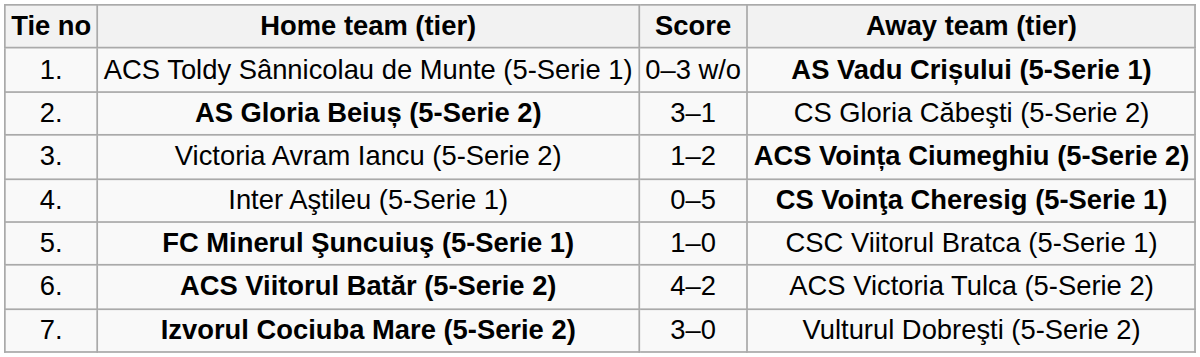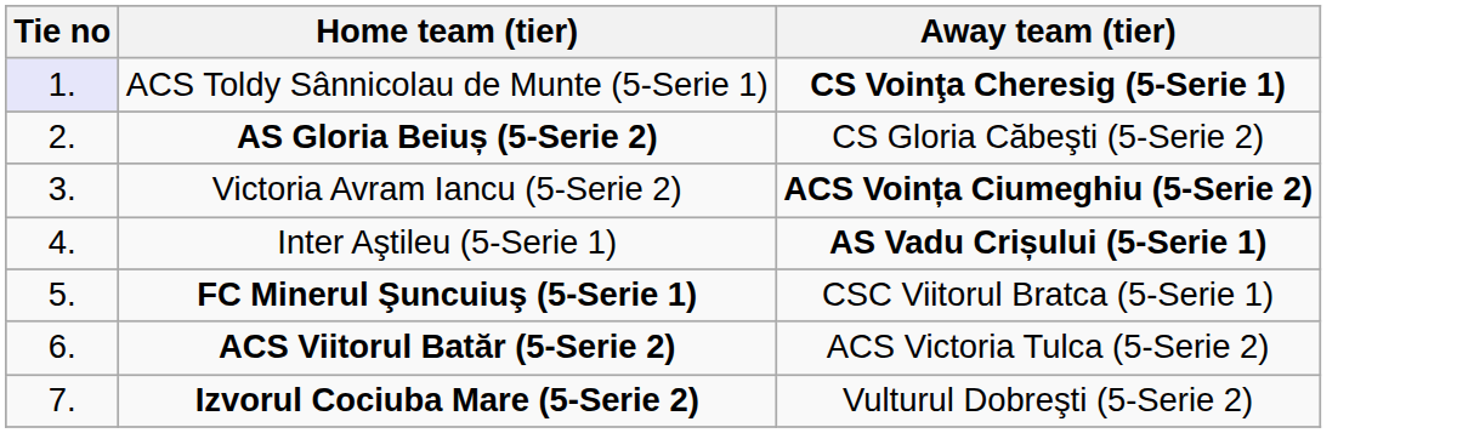- column: Score | 0–3 w/o | 3–1 | 1–2 | 0–5 | 1–0 | 4–2 | 3–0
ACS Toldy Sânnicolau de Munte (5-Serie 1) | Tie no: no background -> lavender background
ACS Toldy Sânnicolau de Munte (5-Serie 1) | Away team (tier): AS Vadu Crișului (5-Serie 1) -> CS Voinţa Cheresig (5-Serie 1)
Inter Aştileu (5-Serie 1) | Away team (tier): CS Voinţa Cheresig (5-Serie 1) -> AS Vadu Crișului (5-Serie 1)
